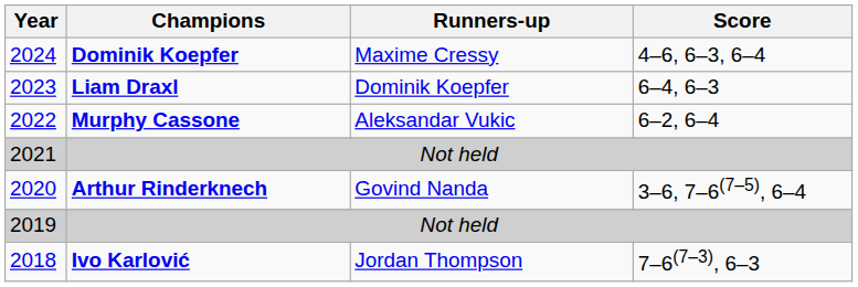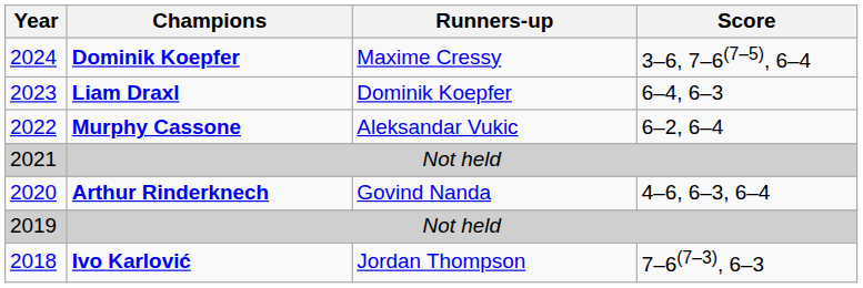2024 | Score: 4–6, 6–3, 6–4 -> 3–6, 7–6(7–5), 6–4
2020 | Score: 3–6, 7–6(7–5), 6–4 -> 4–6, 6–3, 6–4
